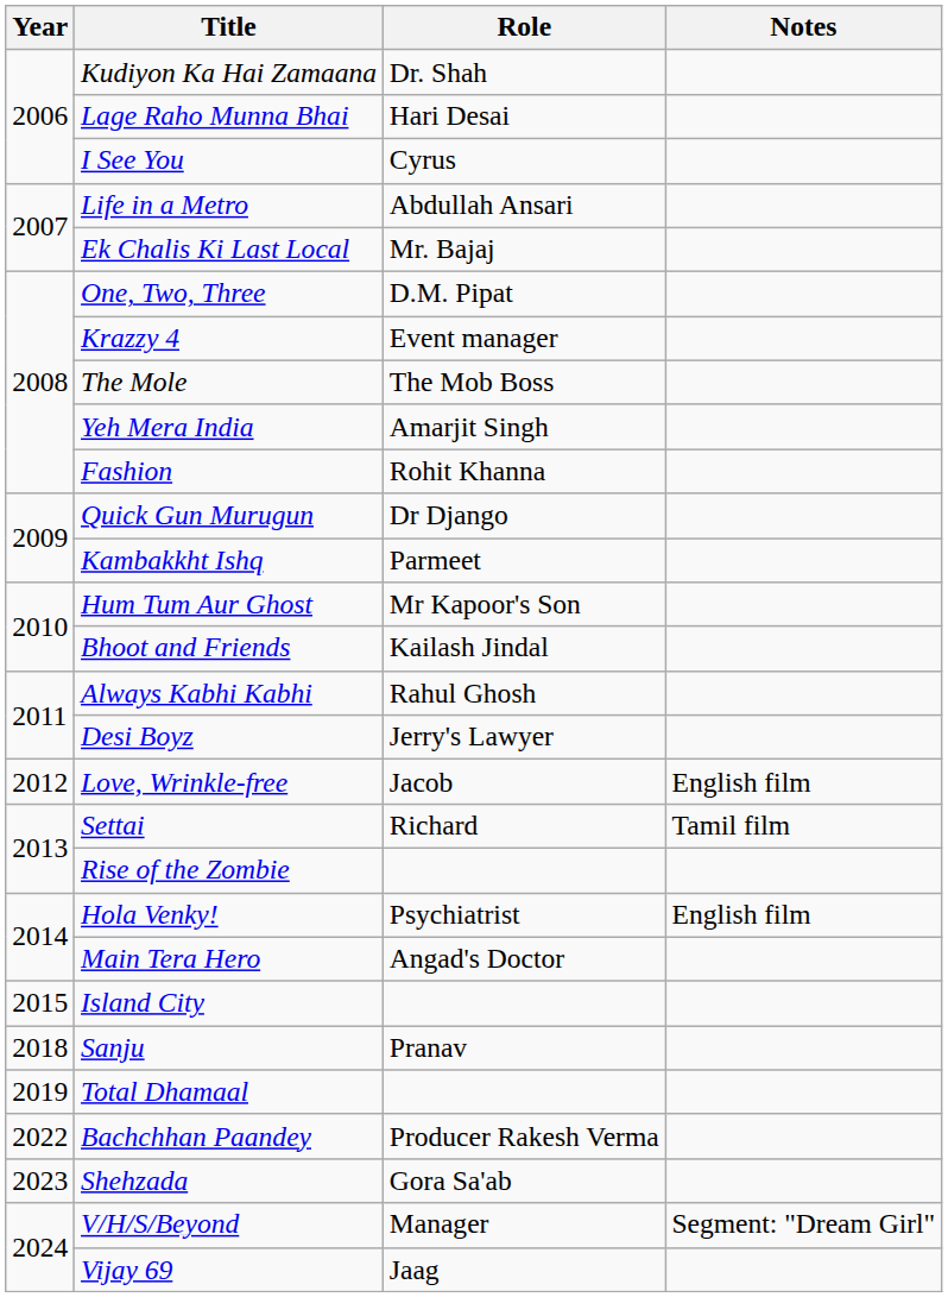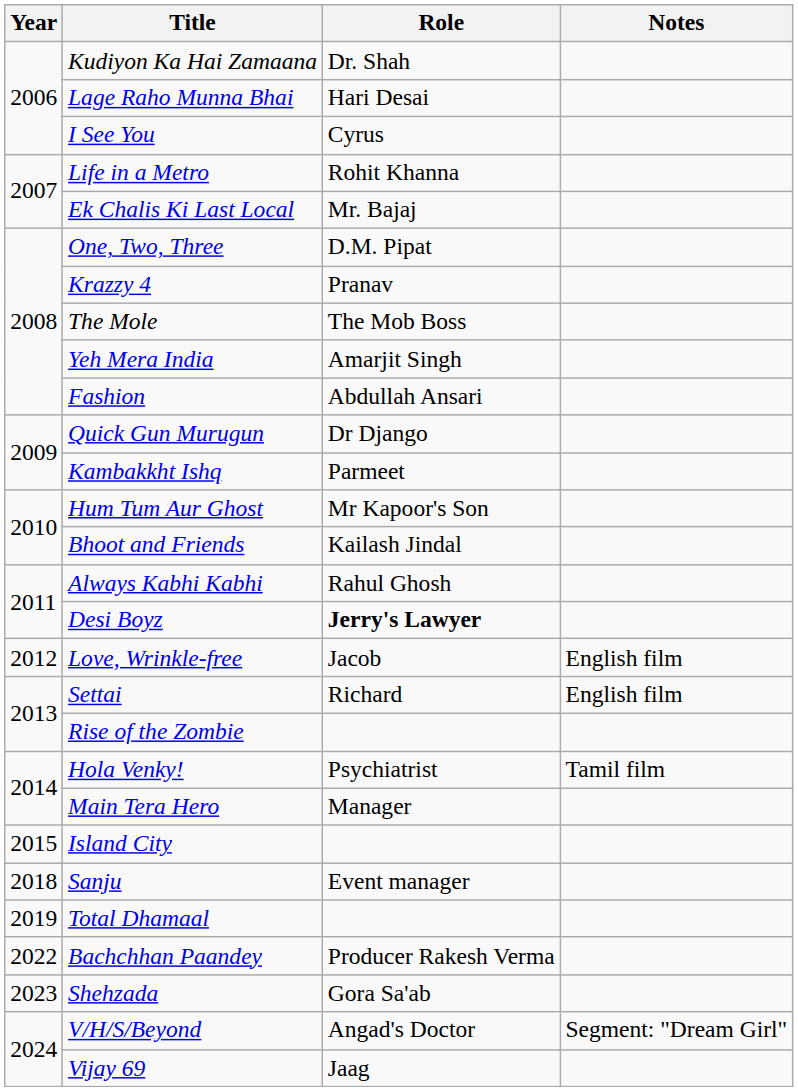Life in a Metro | Role: Abdullah Ansari -> Rohit Khanna
Krazzy 4 | Role: Event manager -> Pranav
Fashion | Role: Rohit Khanna -> Abdullah Ansari
Desi Boyz | Role: normal -> bold
Settai | Notes: Tamil film -> English film
Hola Venky! | Notes: English film -> Tamil film
Main Tera Hero | Role: Angad's Doctor -> Manager
Sanju | Role: Pranav -> Event manager
V/H/S/Beyond | Role: Manager -> Angad's Doctor
